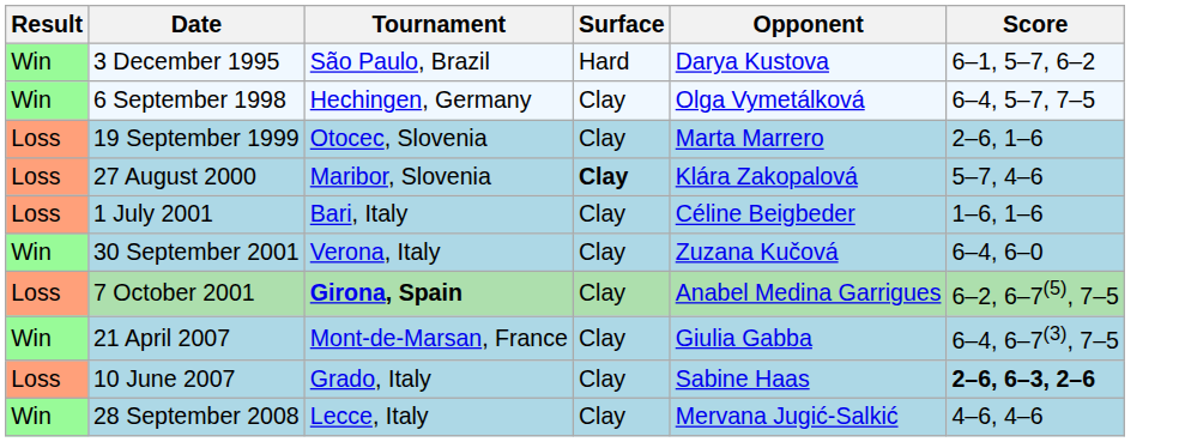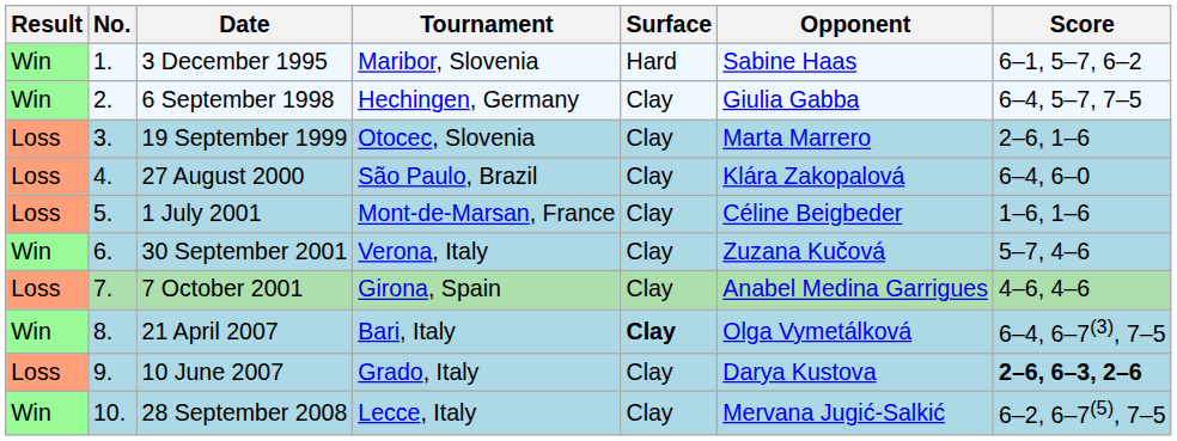+ column: No. | 1. | 2. | 3. | 4. | 5. | 6. | 7. | 8. | 9. | 10.
3 December 1995 | Tournament: São Paulo, Brazil -> Maribor, Slovenia
3 December 1995 | Opponent: Darya Kustova -> Sabine Haas
6 September 1998 | Opponent: Olga Vymetálková -> Giulia Gabba
27 August 2000 | Tournament: Maribor, Slovenia -> São Paulo, Brazil
27 August 2000 | Surface: bold -> normal
27 August 2000 | Score: 5–7, 4–6 -> 6–4, 6–0
1 July 2001 | Tournament: Bari, Italy -> Mont-de-Marsan, France
30 September 2001 | Score: 6–4, 6–0 -> 5–7, 4–6
7 October 2001 | Tournament: bold -> normal
7 October 2001 | Score: 6–2, 6–7(5), 7–5 -> 4–6, 4–6
21 April 2007 | Tournament: Mont-de-Marsan, France -> Bari, Italy
21 April 2007 | Surface: normal -> bold
21 April 2007 | Opponent: Giulia Gabba -> Olga Vymetálková
10 June 2007 | Opponent: Sabine Haas -> Darya Kustova
28 September 2008 | Score: 4–6, 4–6 -> 6–2, 6–7(5), 7–5
